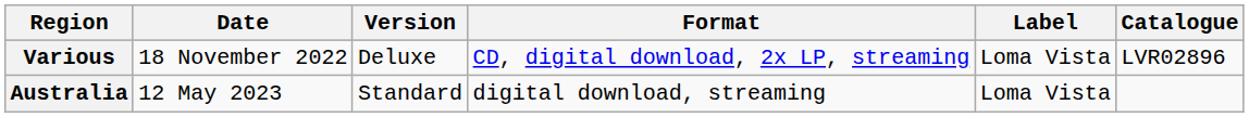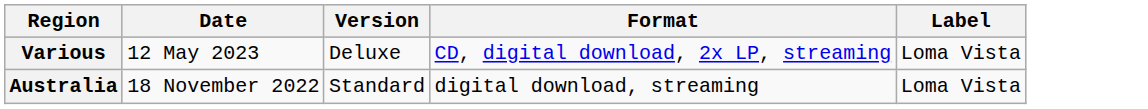- column: Catalogue | LVR02896
Various | Date: 18 November 2022 -> 12 May 2023
Australia | Date: 12 May 2023 -> 18 November 2022
